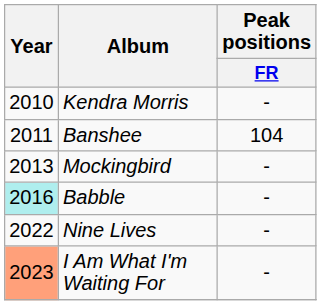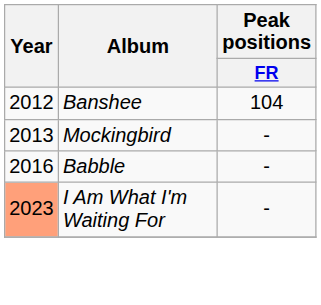- row: 2010 | Kendra Morris | -
Banshee | Year: 2011 -> 2012
Babble | Year: paleturquoise background -> no background
- row: 2022 | Nine Lives | -
